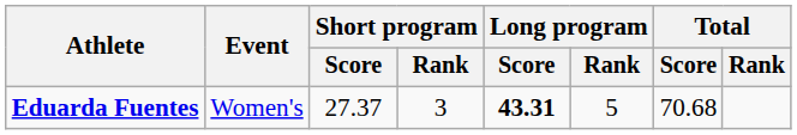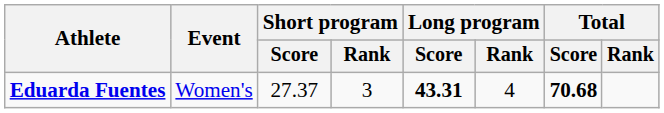Eduarda Fuentes | Long program / Rank: 5 -> 4
Eduarda Fuentes | Total / Score: normal -> bold
